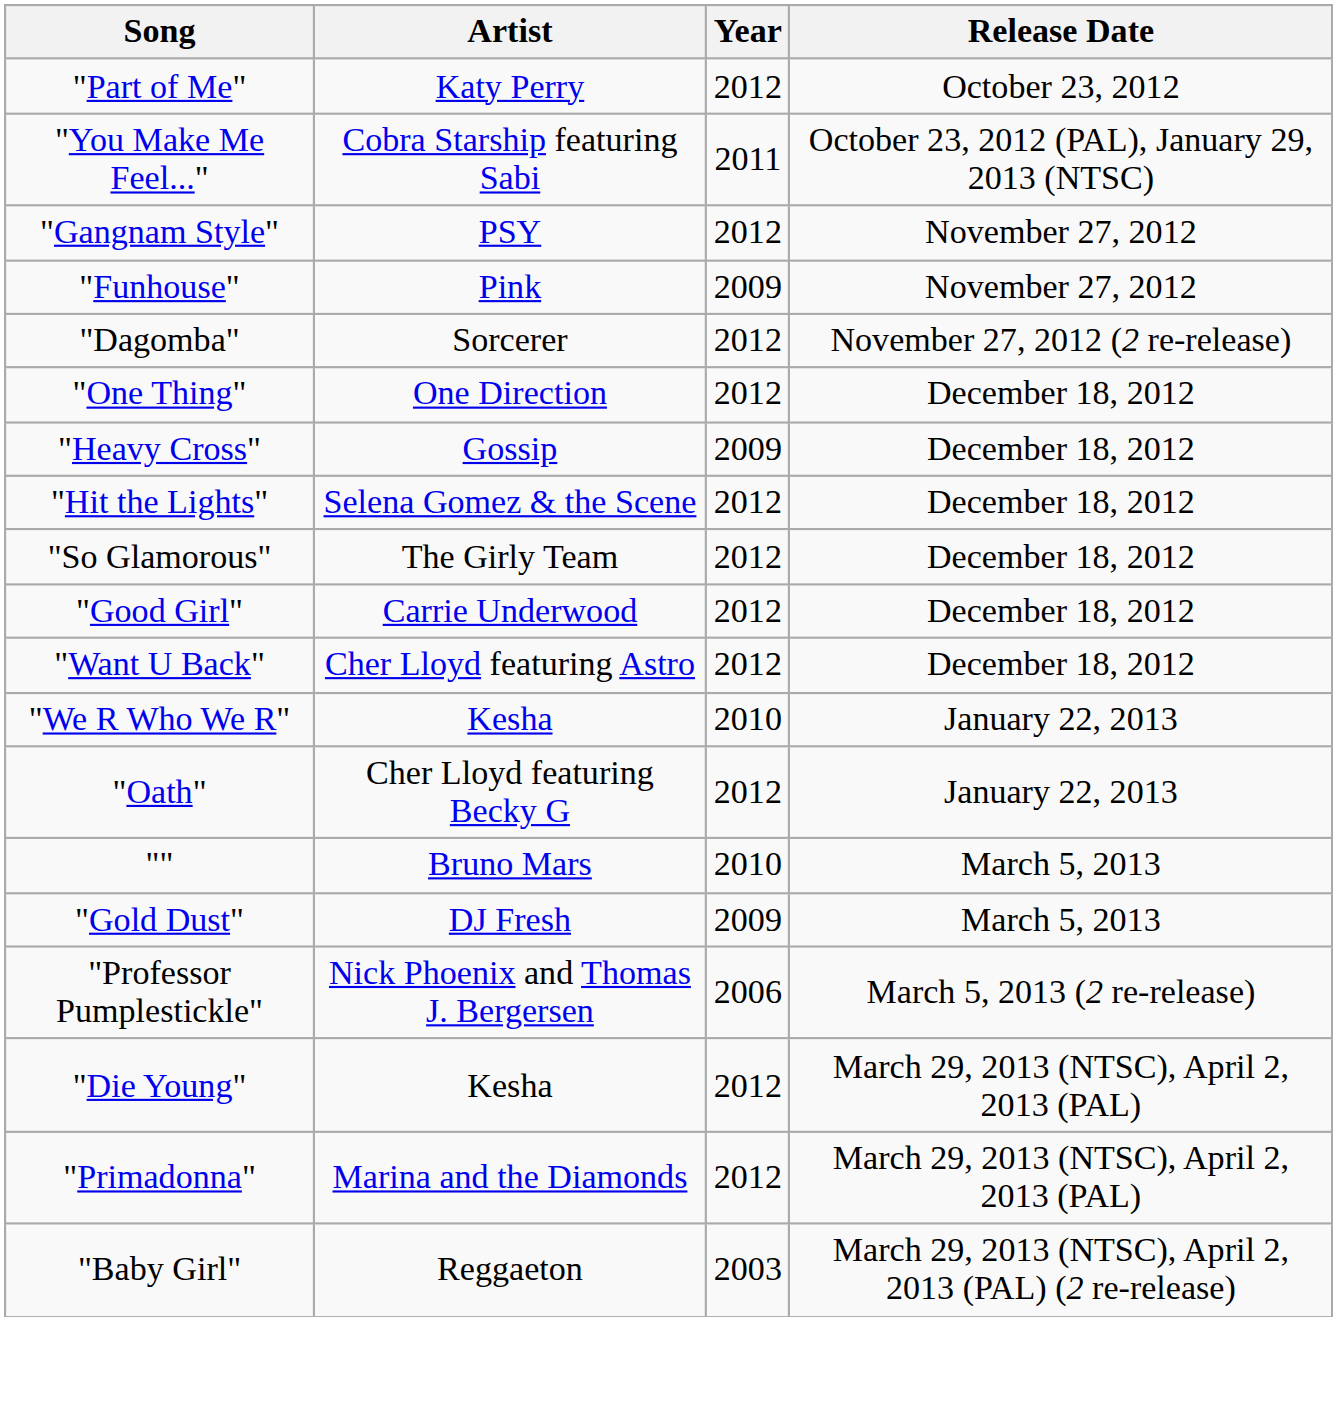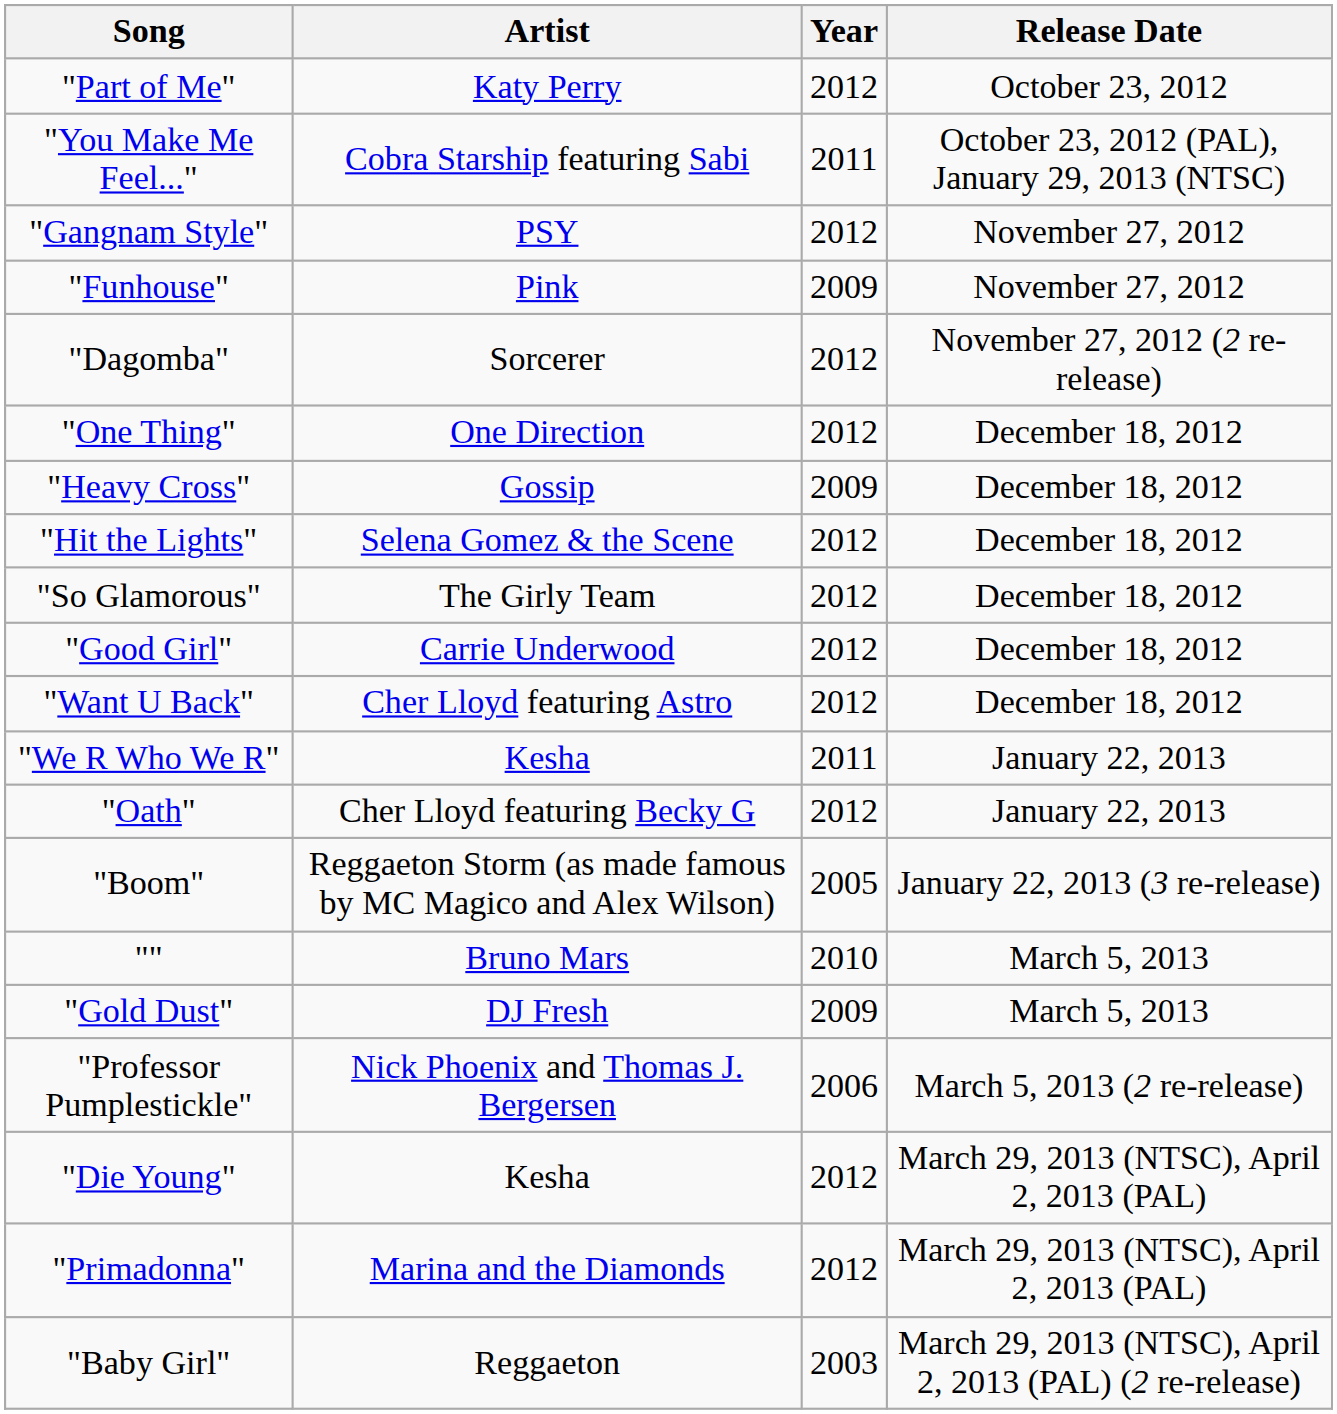"We R Who We R" | Year: 2010 -> 2011
+ row: "Boom" | Reggaeton Storm (as made famous by MC Magico and Alex Wilson) | 2005 | January 22, 2013 (3 re-release)
